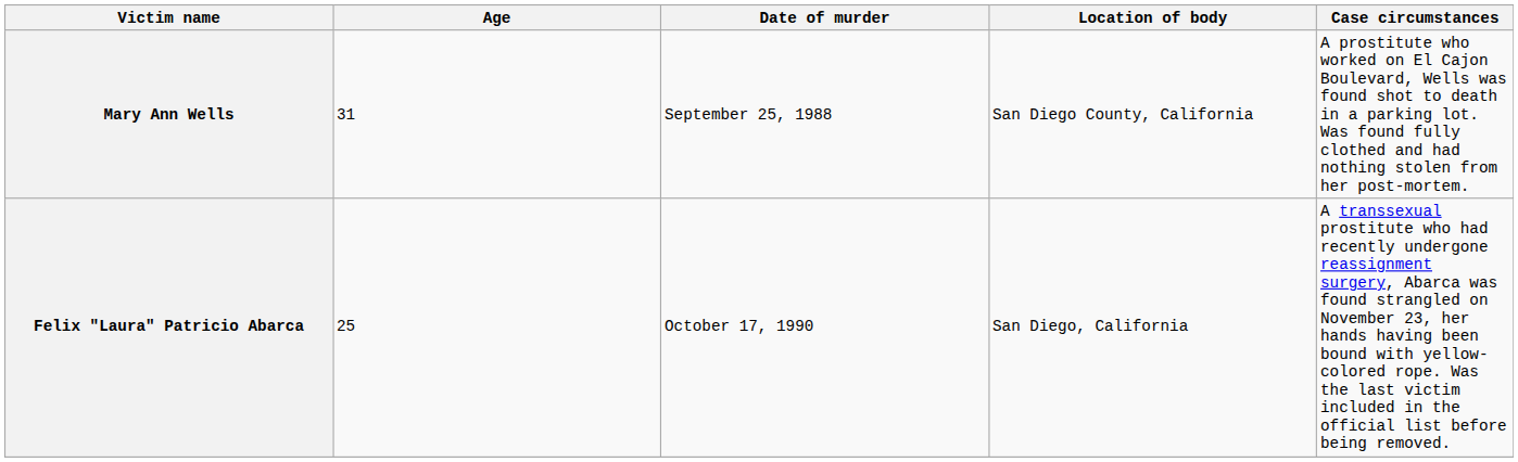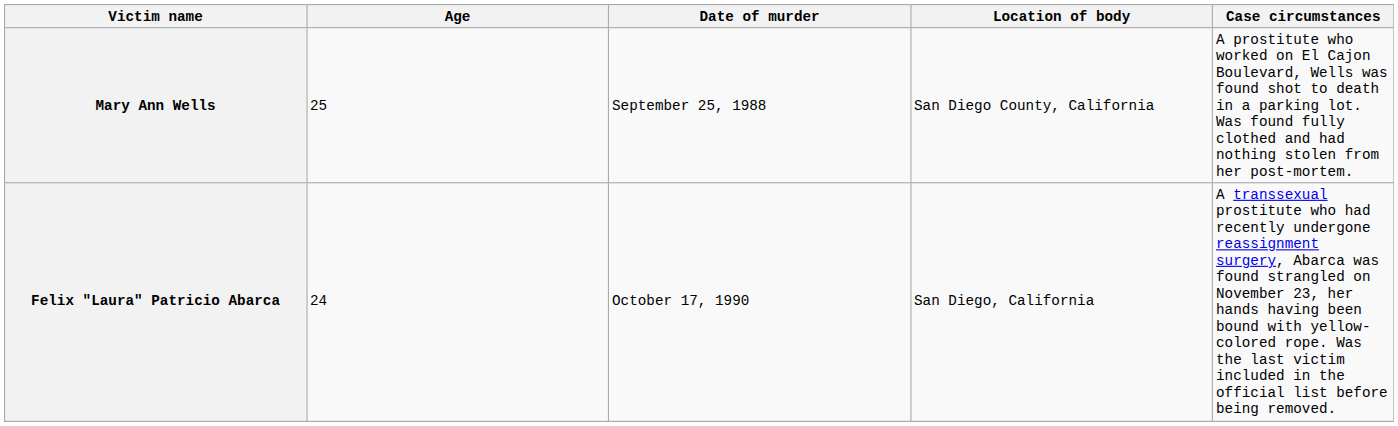Mary Ann Wells | Age: 31 -> 25
Felix "Laura" Patricio Abarca | Age: 25 -> 24
